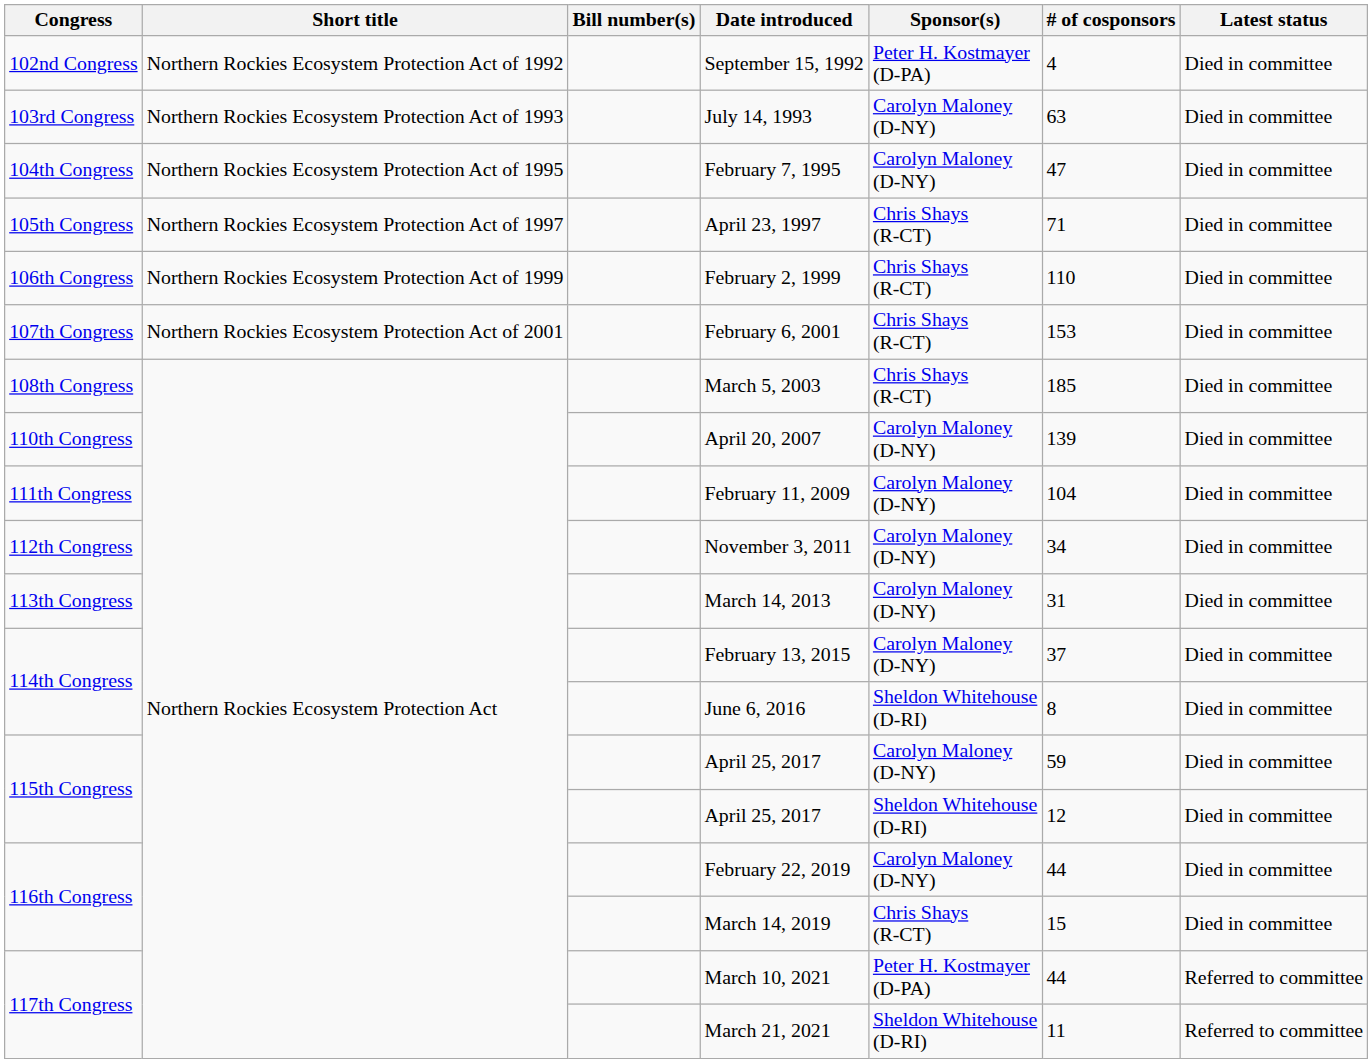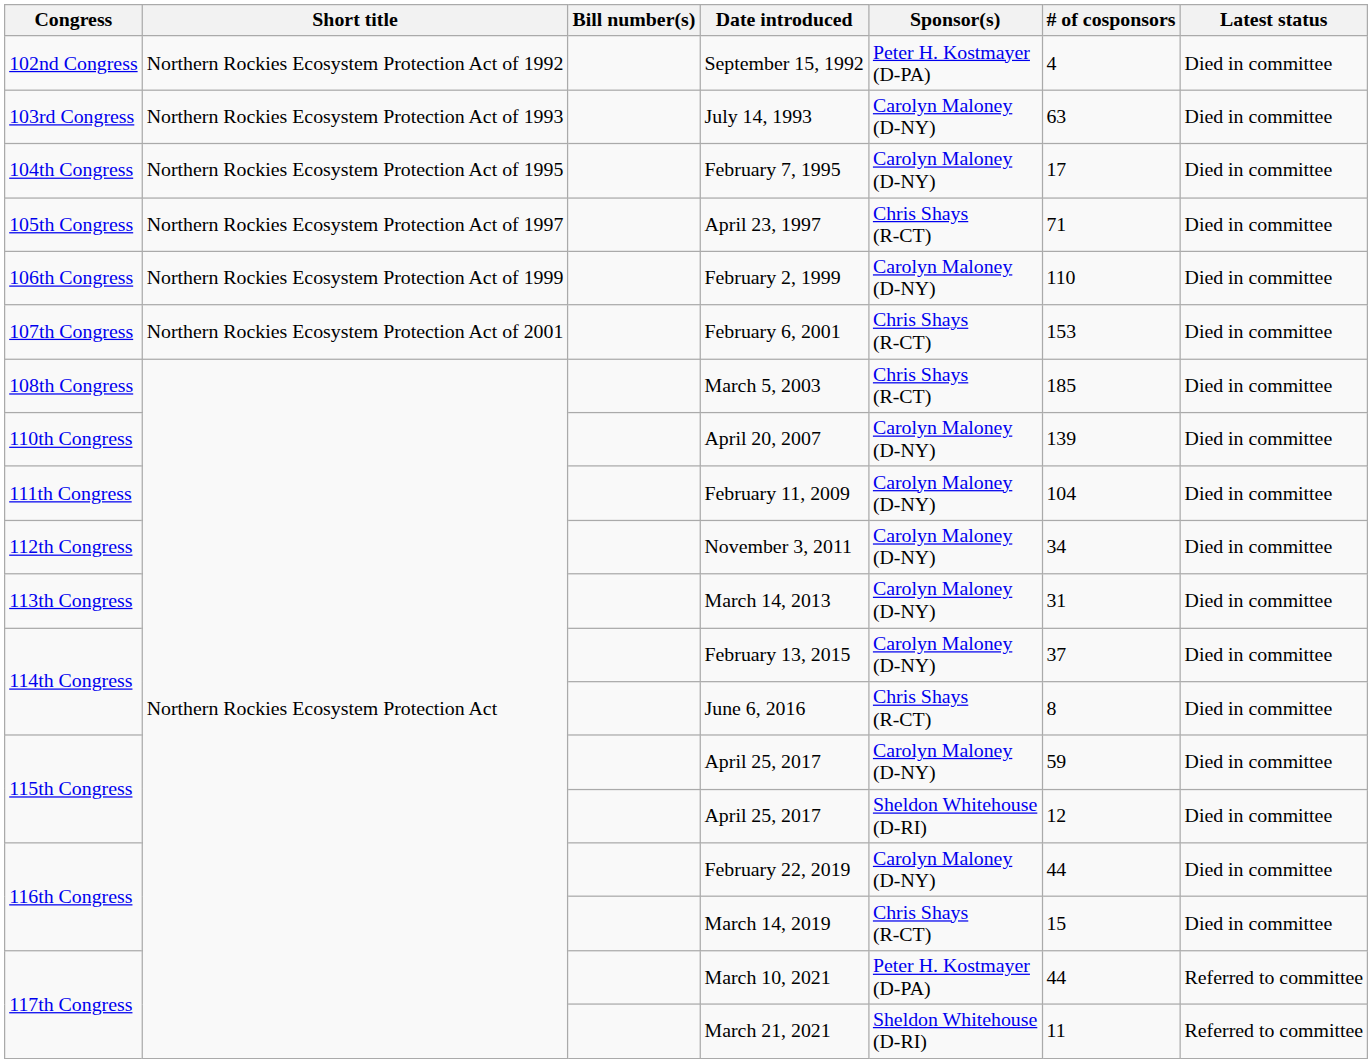February 7, 1995 | # of cosponsors: 47 -> 17
February 2, 1999 | Sponsor(s): Chris Shays (R-CT) -> Carolyn Maloney (D-NY)
June 6, 2016 | Sponsor(s): Sheldon Whitehouse (D-RI) -> Chris Shays (R-CT)
